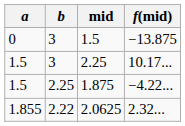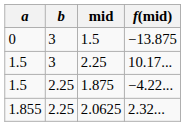2.0625 | b: 2.22 -> 2.25
